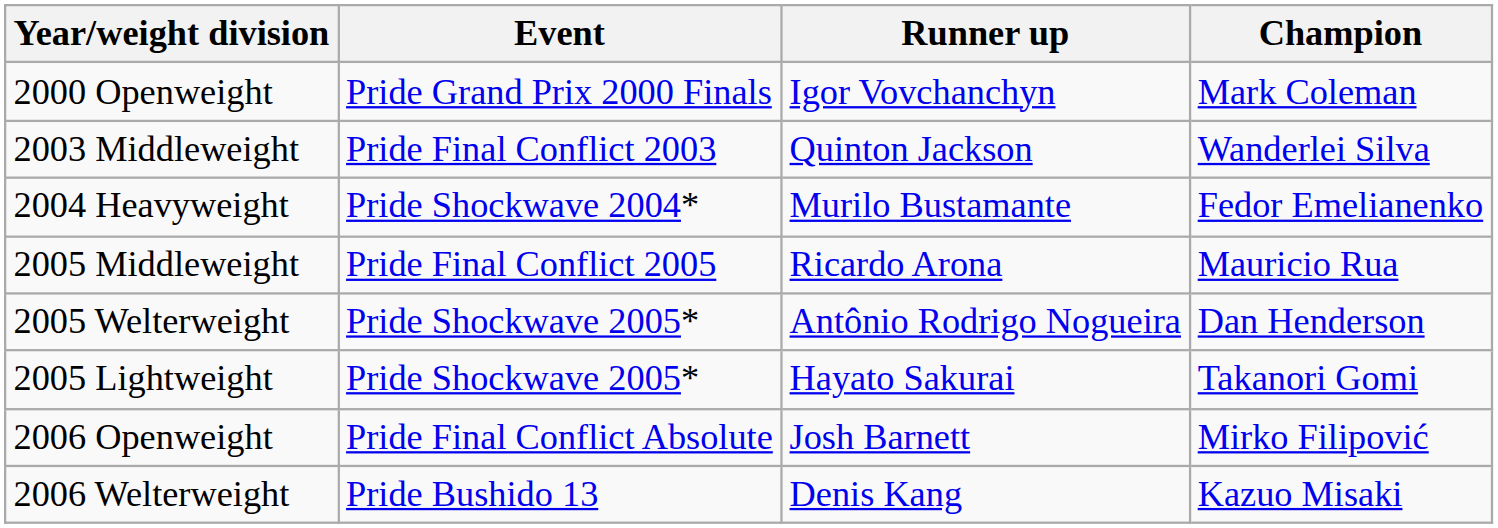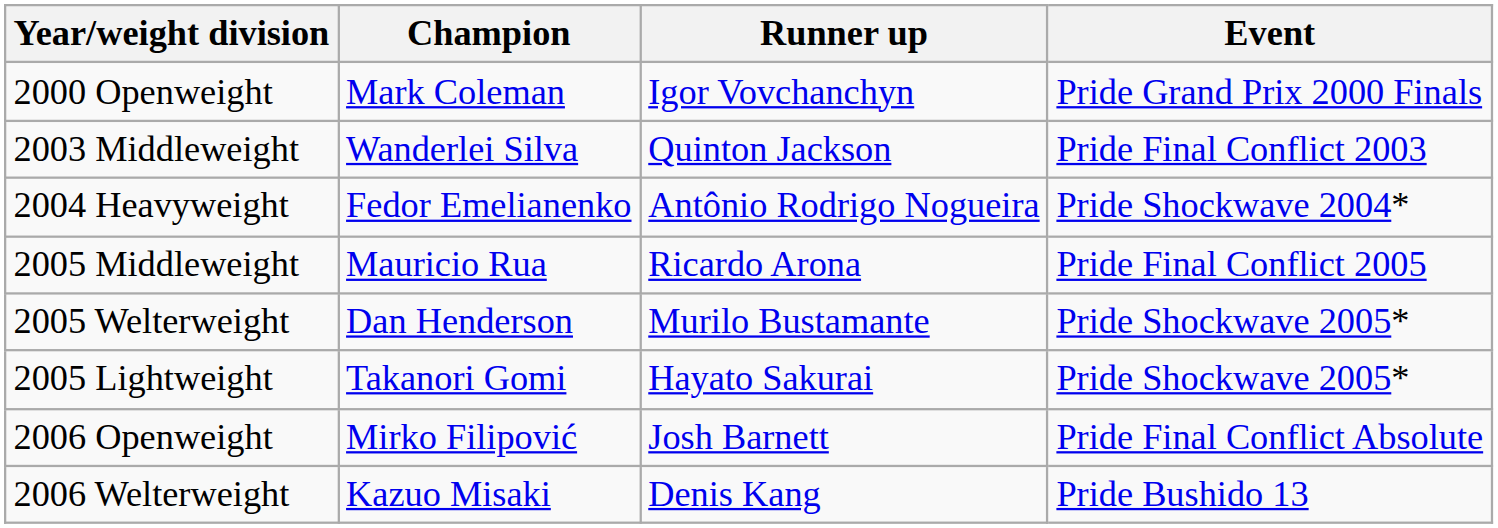columns swapped: Champion <-> Event
2004 Heavyweight | Runner up: Murilo Bustamante -> Antônio Rodrigo Nogueira
2005 Welterweight | Runner up: Antônio Rodrigo Nogueira -> Murilo Bustamante
